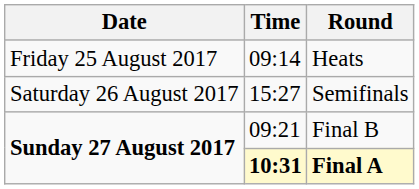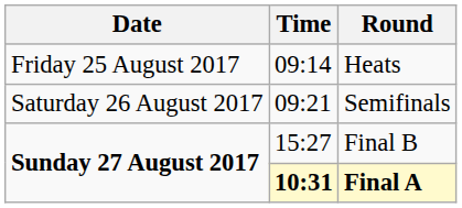Semifinals | Time: 15:27 -> 09:21
Final B | Time: 09:21 -> 15:27
